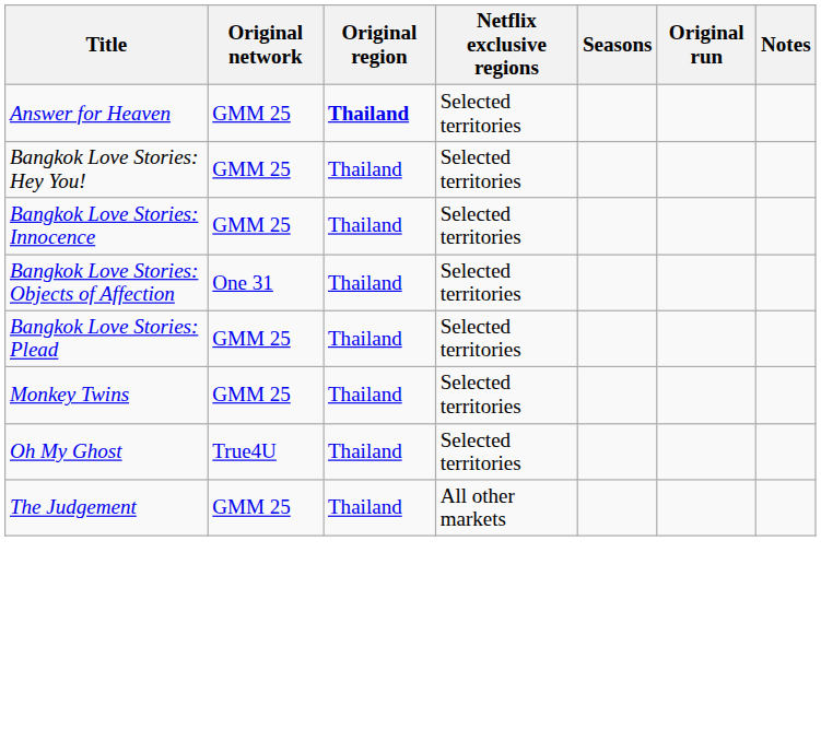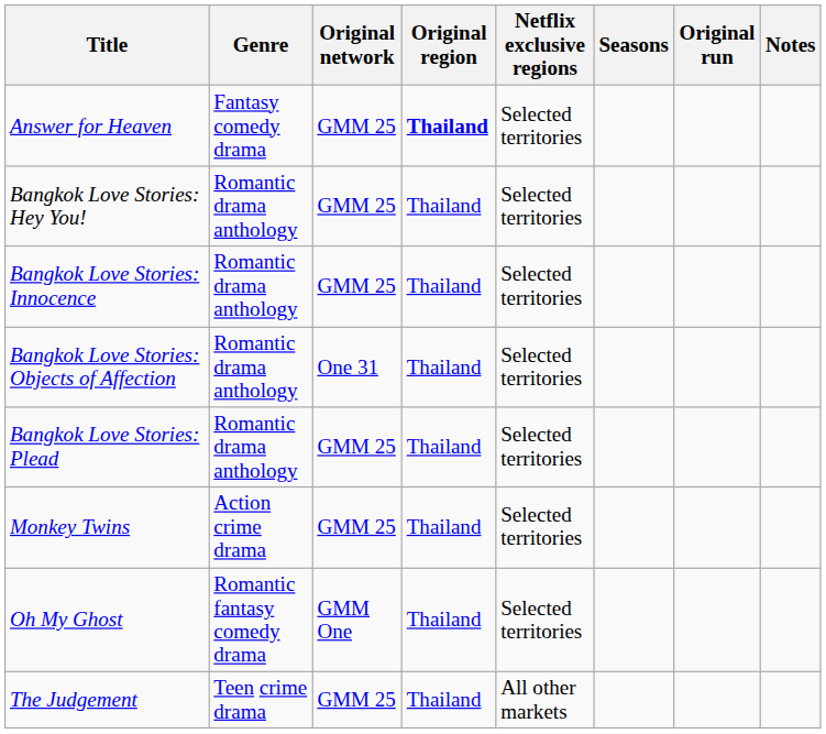+ column: Genre | Fantasy comedy drama | Romantic drama anthology | Romantic drama anthology | Romantic drama anthology | Romantic drama anthology | Action crime drama | Romantic fantasy comedy drama | Teen crime drama
Oh My Ghost | Original network: True4U -> GMM One
